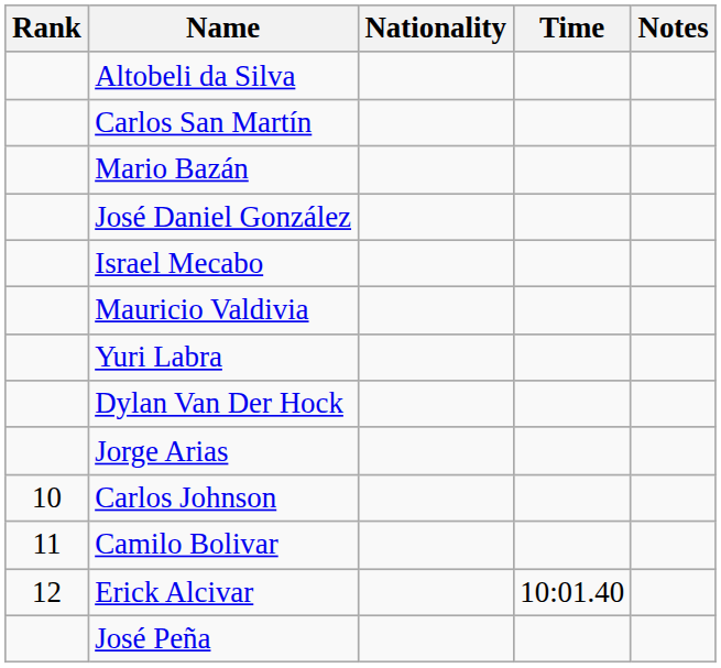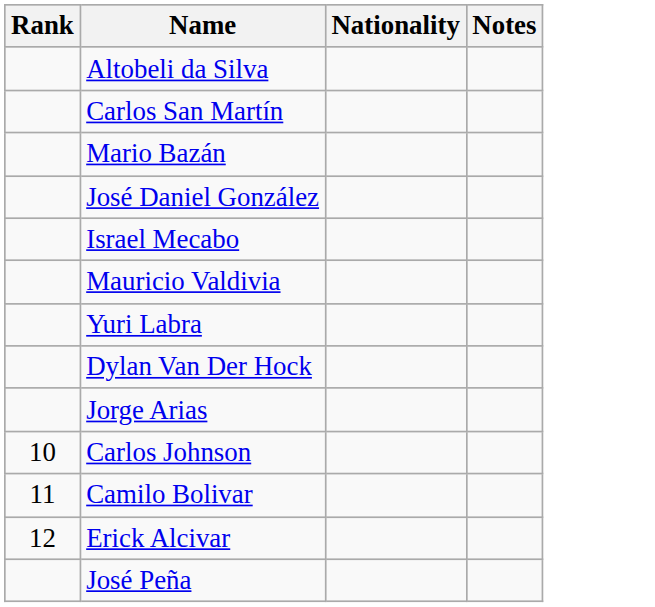- column: Time | 10:01.40
